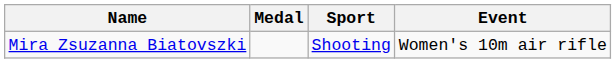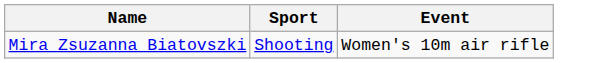- column: Medal
